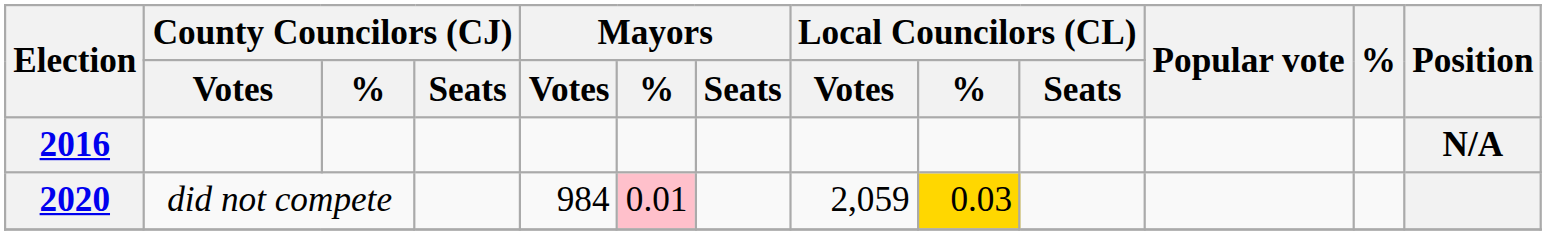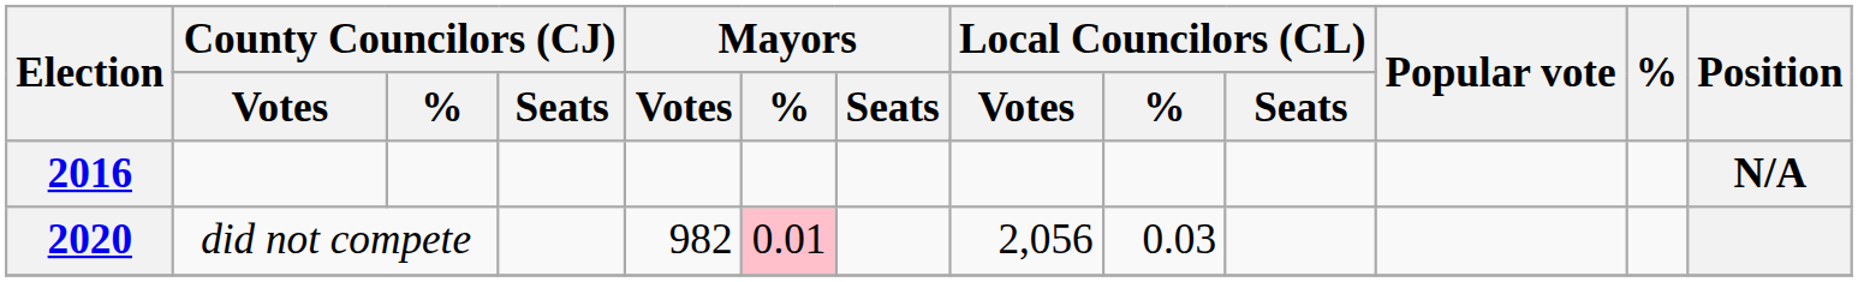2020 | Mayors / Votes: 984 -> 982
2020 | Local Councilors (CL) / Votes: 2,059 -> 2,056
2020 | Local Councilors (CL) / %: gold background -> no background
